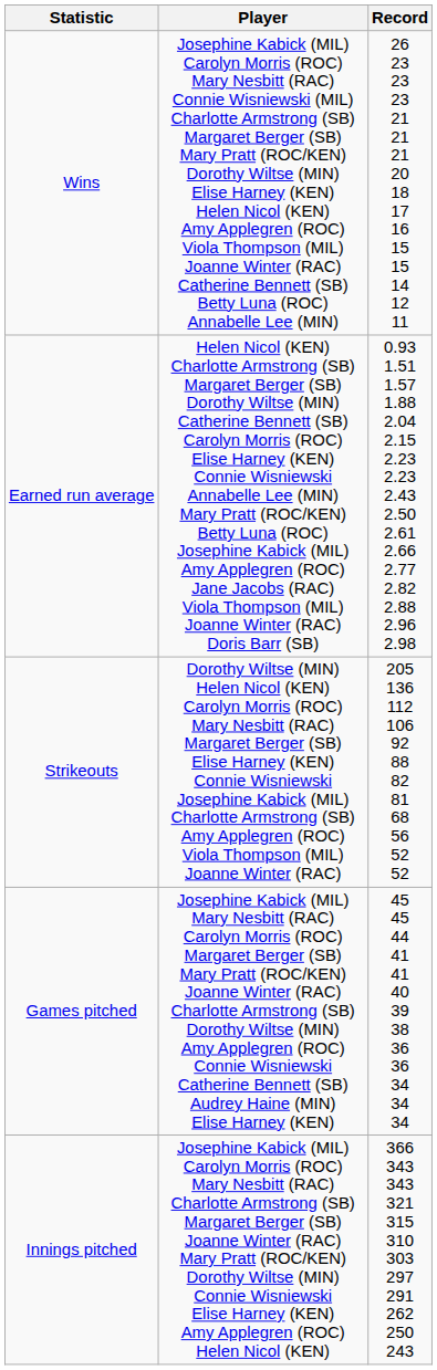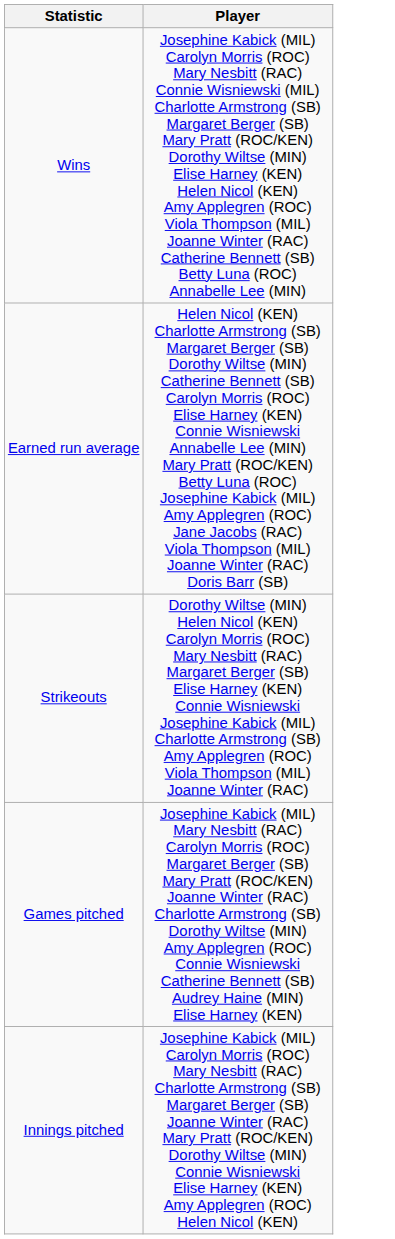- column: Record | 26 23 23 23 21 21 21 20 18 17 16 15 15 14 12 11 | 0.93 1.51 1.57 1.88 2.04 2.15 2.23 2.23 2.43 2.50 2.61 2.66 2.77 2.82 2.88 2.96 2.98 | 205 136 112 106 92 88 82 81 68 56 52 52 | 45 45 44 41 41 40 39 38 36 36 34 34 34 | 366 343 343 321 315 310 303 297 291 262 250 243
